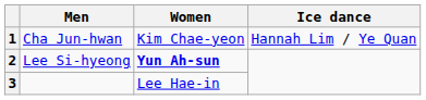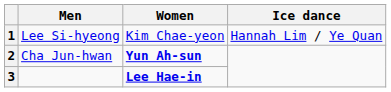1 | Men: Cha Jun-hwan -> Lee Si-hyeong
2 | Men: Lee Si-hyeong -> Cha Jun-hwan
3 | Women: normal -> bold
